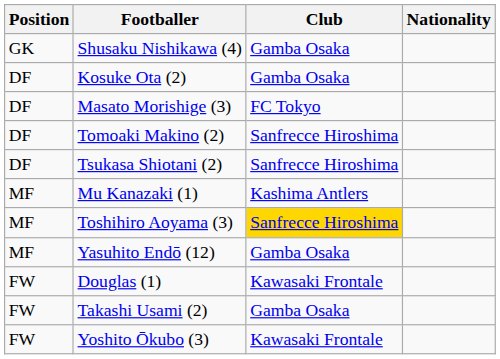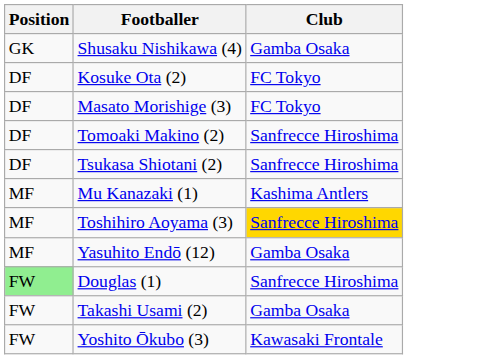- column: Nationality
Kosuke Ota (2) | Club: Gamba Osaka -> FC Tokyo
Douglas (1) | Position: no background -> lightgreen background
Douglas (1) | Club: Kawasaki Frontale -> Sanfrecce Hiroshima
